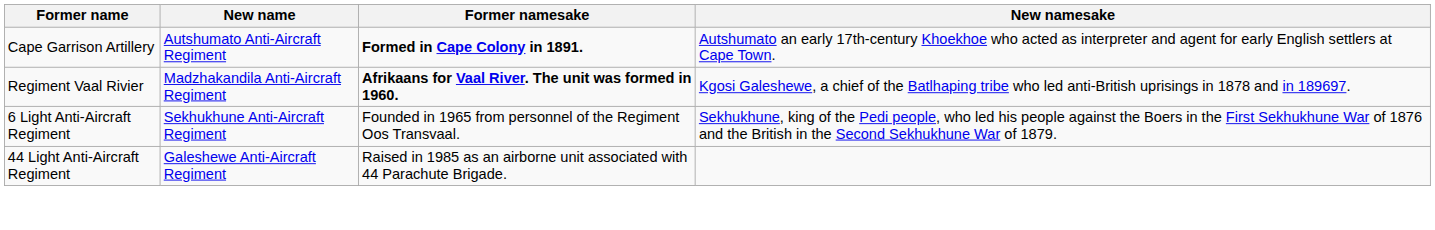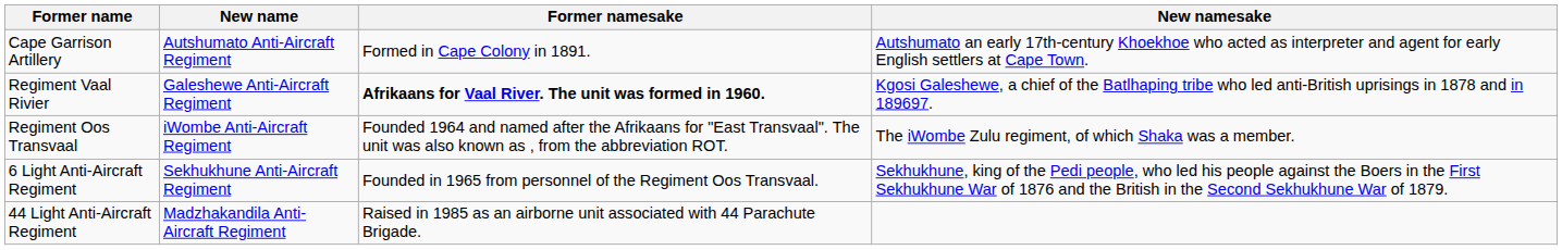Cape Garrison Artillery | Former namesake: bold -> normal
Regiment Vaal Rivier | New name: Madzhakandila Anti-Aircraft Regiment -> Galeshewe Anti-Aircraft Regiment
+ row: Regiment Oos Transvaal | iWombe Anti-Aircraft Regiment | Founded 1964 and named after the Afrikaans for "East Transvaal". The unit was also known as , from the abbreviation ROT. | The iWombe Zulu regiment, of which Shaka was a member.
44 Light Anti-Aircraft Regiment | New name: Galeshewe Anti-Aircraft Regiment -> Madzhakandila Anti-Aircraft Regiment
